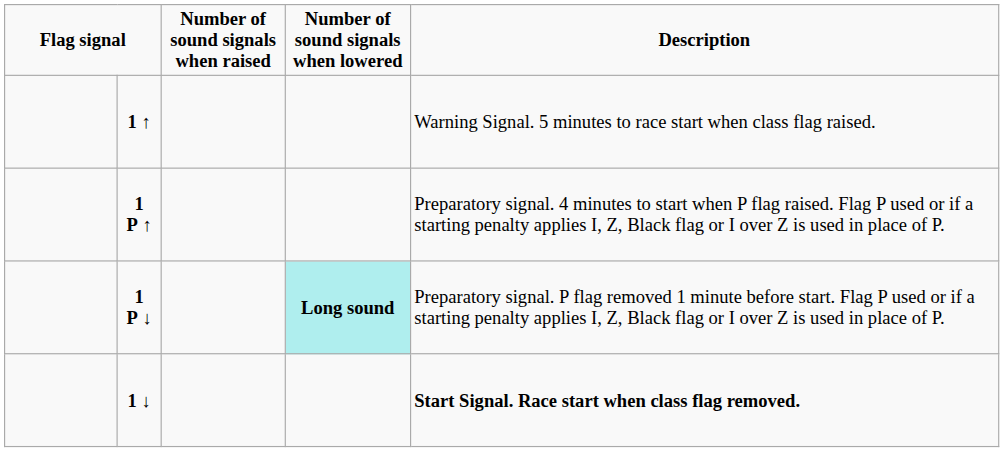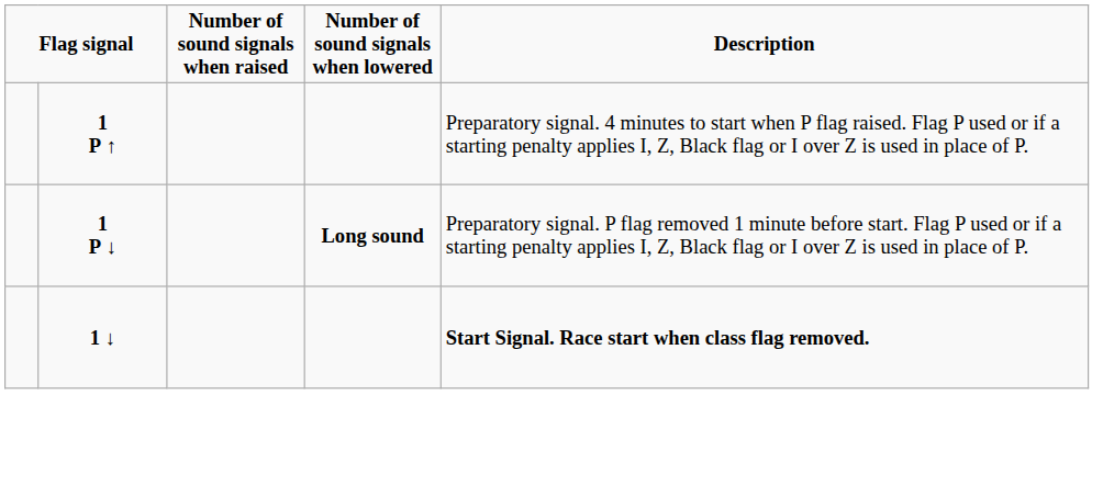- row: 1 ↑ | Warning Signal. 5 minutes to race start when class flag raised.
1 P ↓ | column 4: paleturquoise background -> no background
